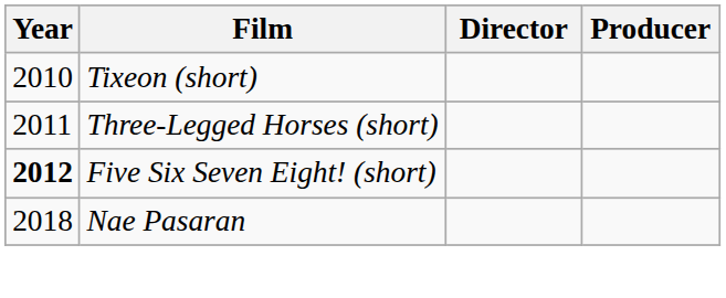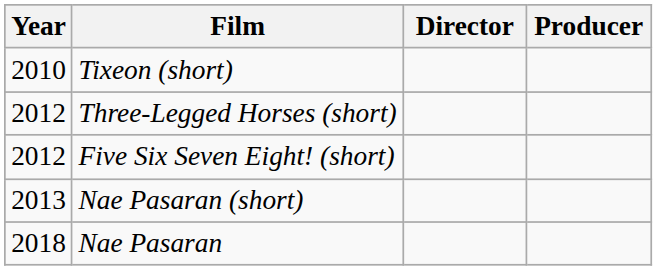Three-Legged Horses (short) | Year: 2011 -> 2012
Five Six Seven Eight! (short) | Year: bold -> normal
+ row: 2013 | Nae Pasaran (short)
